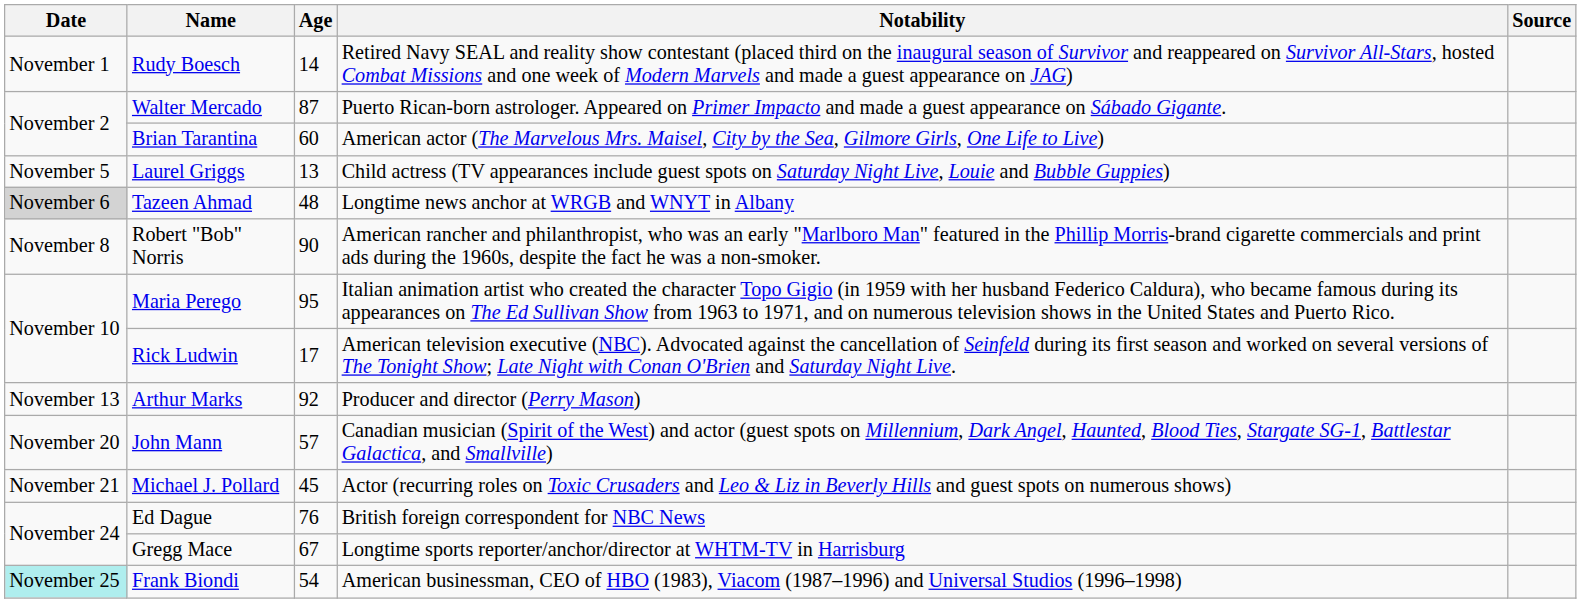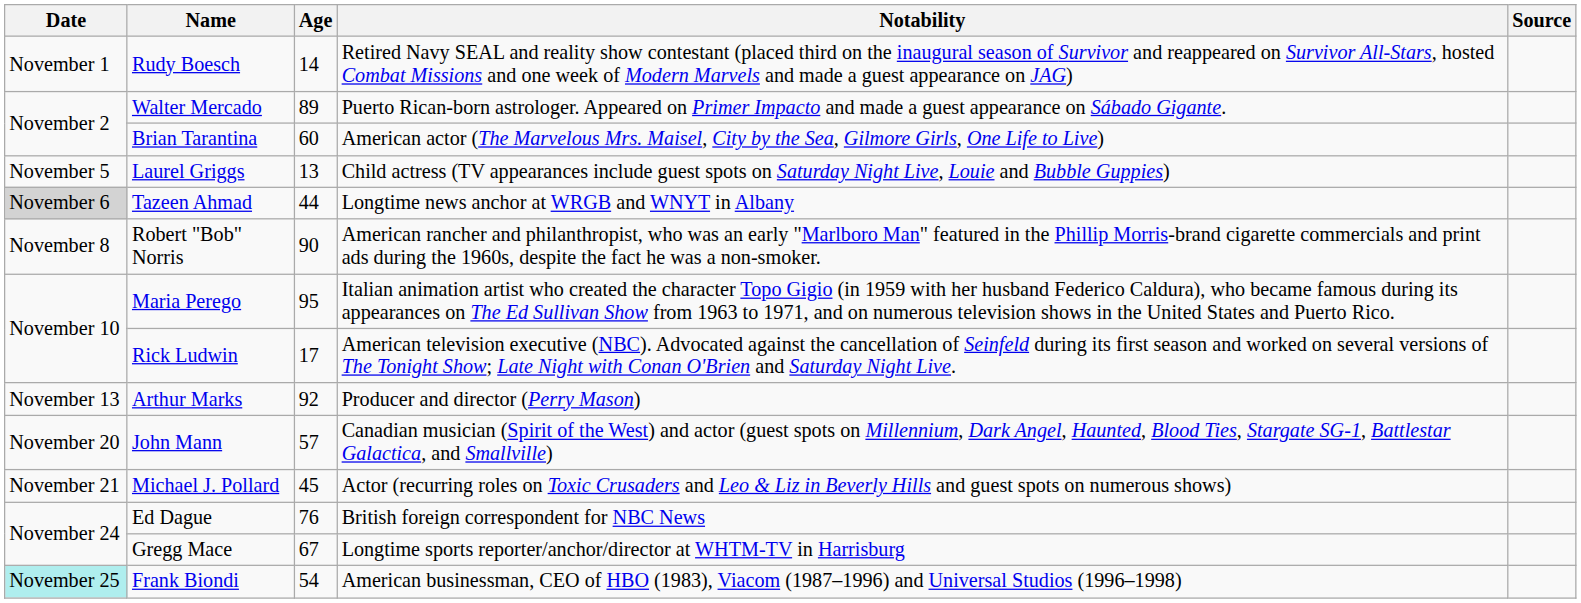Walter Mercado | Age: 87 -> 89
Tazeen Ahmad | Age: 48 -> 44
